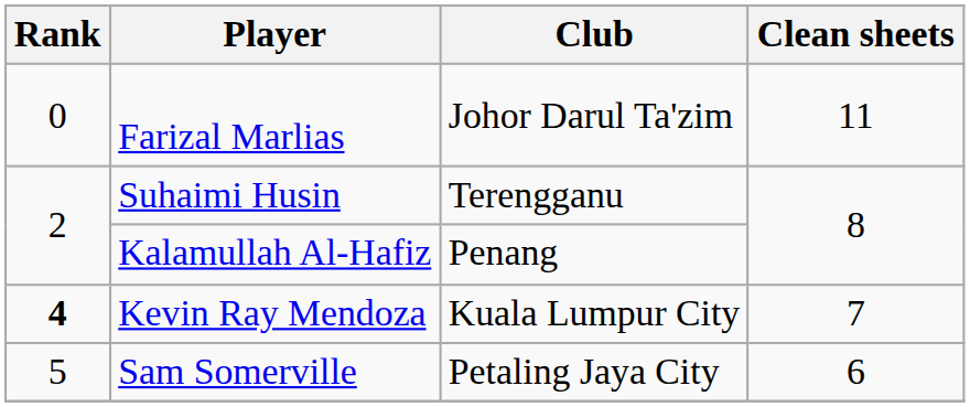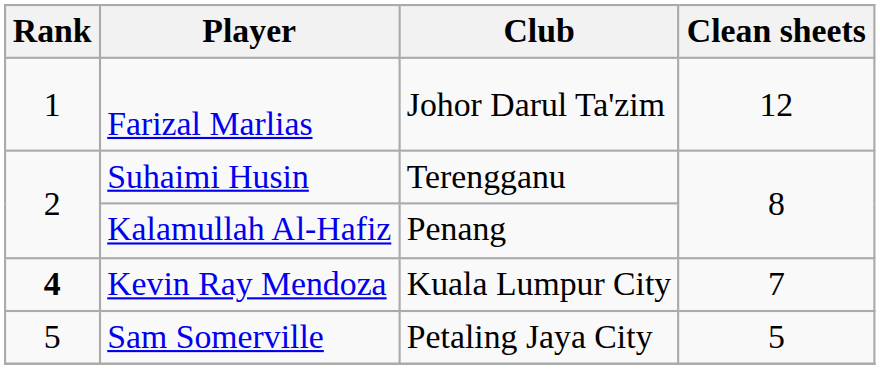Farizal Marlias | Rank: 0 -> 1
Farizal Marlias | Clean sheets: 11 -> 12
Sam Somerville | Clean sheets: 6 -> 5
